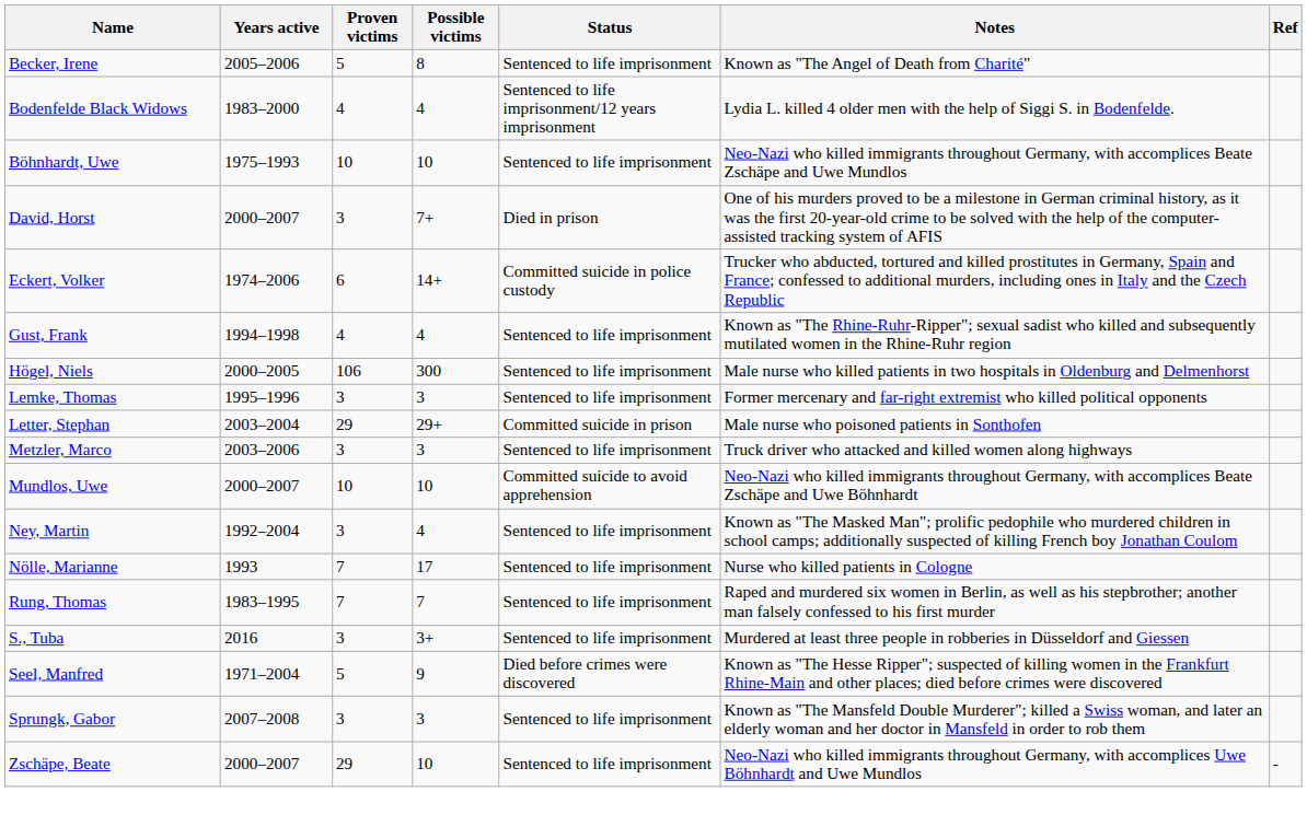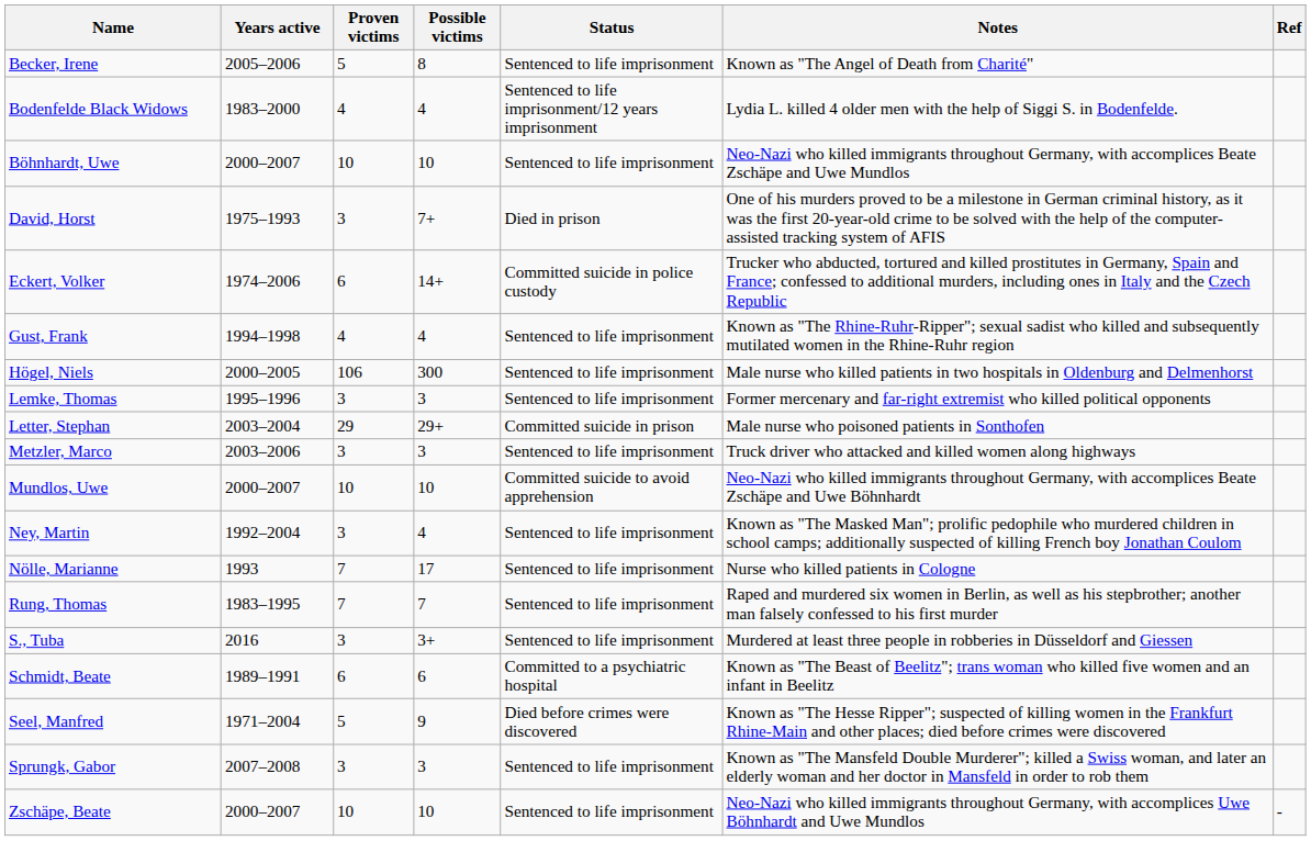Böhnhardt, Uwe | Years active: 1975–1993 -> 2000–2007
David, Horst | Years active: 2000–2007 -> 1975–1993
+ row: Schmidt, Beate | 1989–1991 | 6 | 6 | Committed to a psychiatric hospital | Known as "The Beast of Beelitz"; trans woman who killed five women and an infant in Beelitz
Zschäpe, Beate | Proven victims: 29 -> 10
